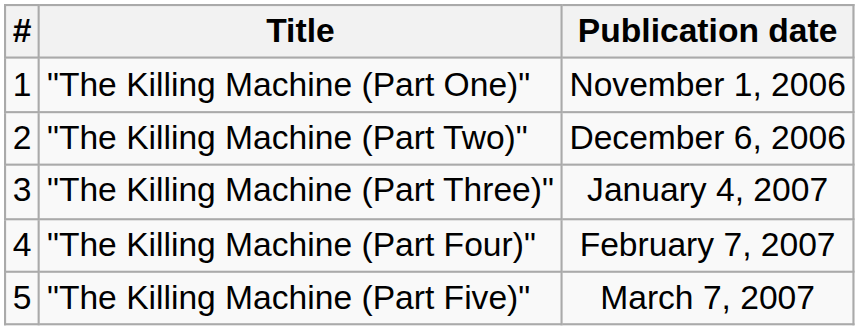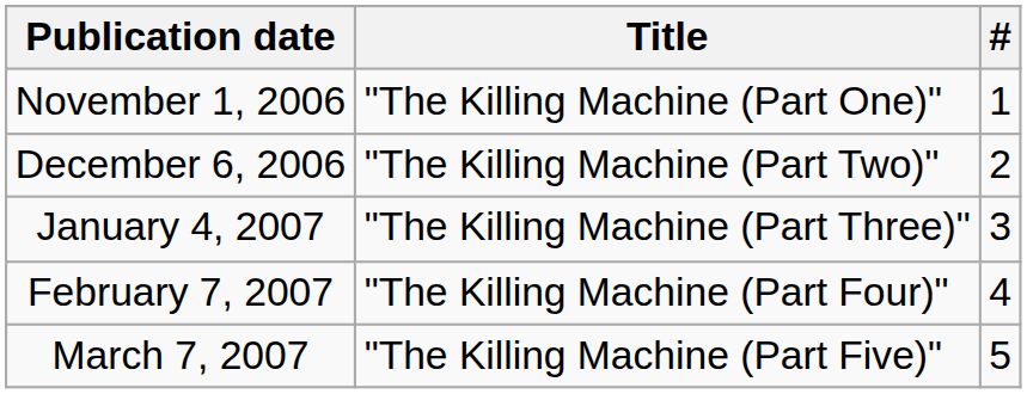columns swapped: # <-> Publication date
